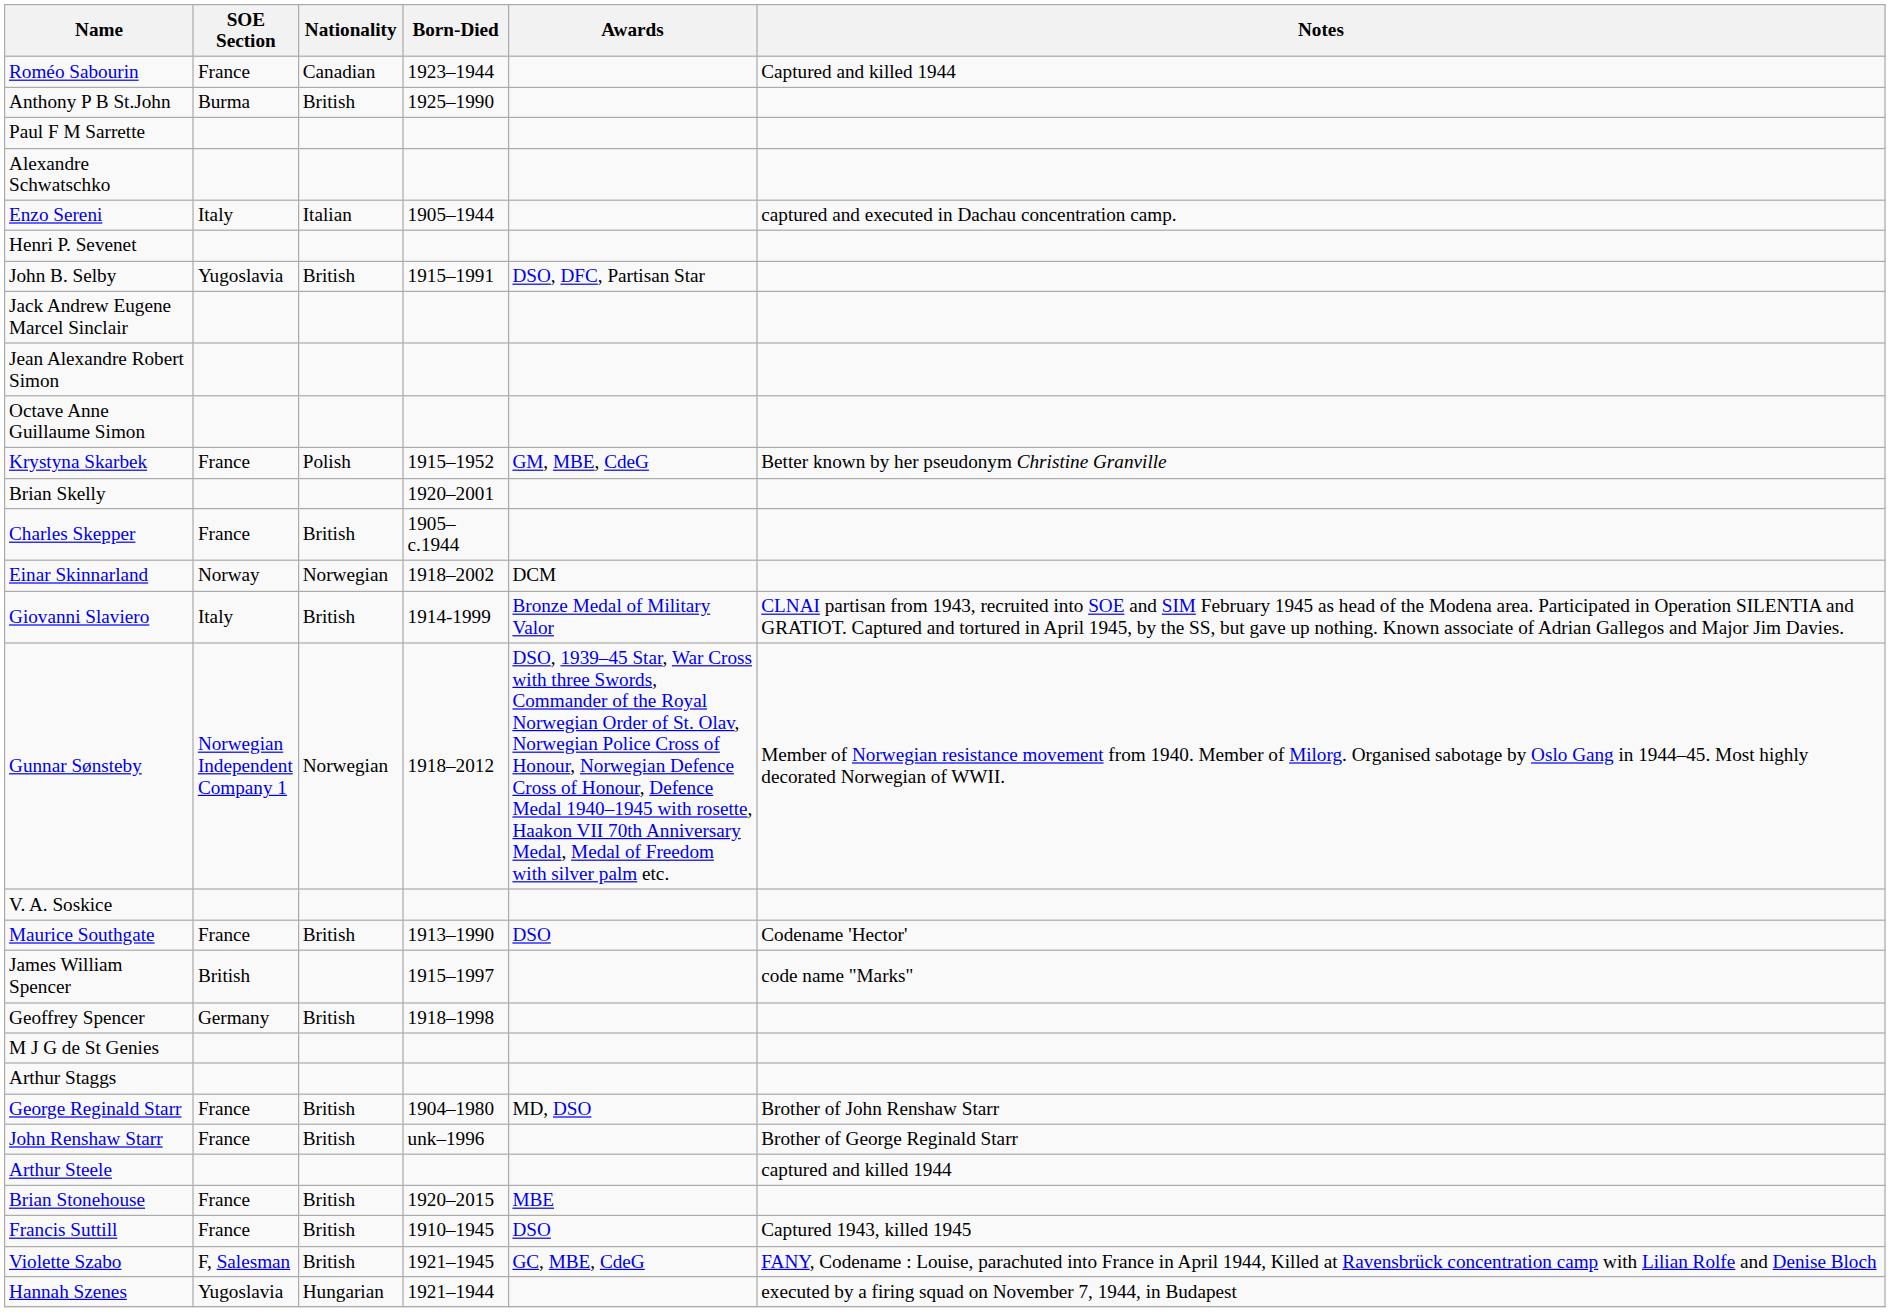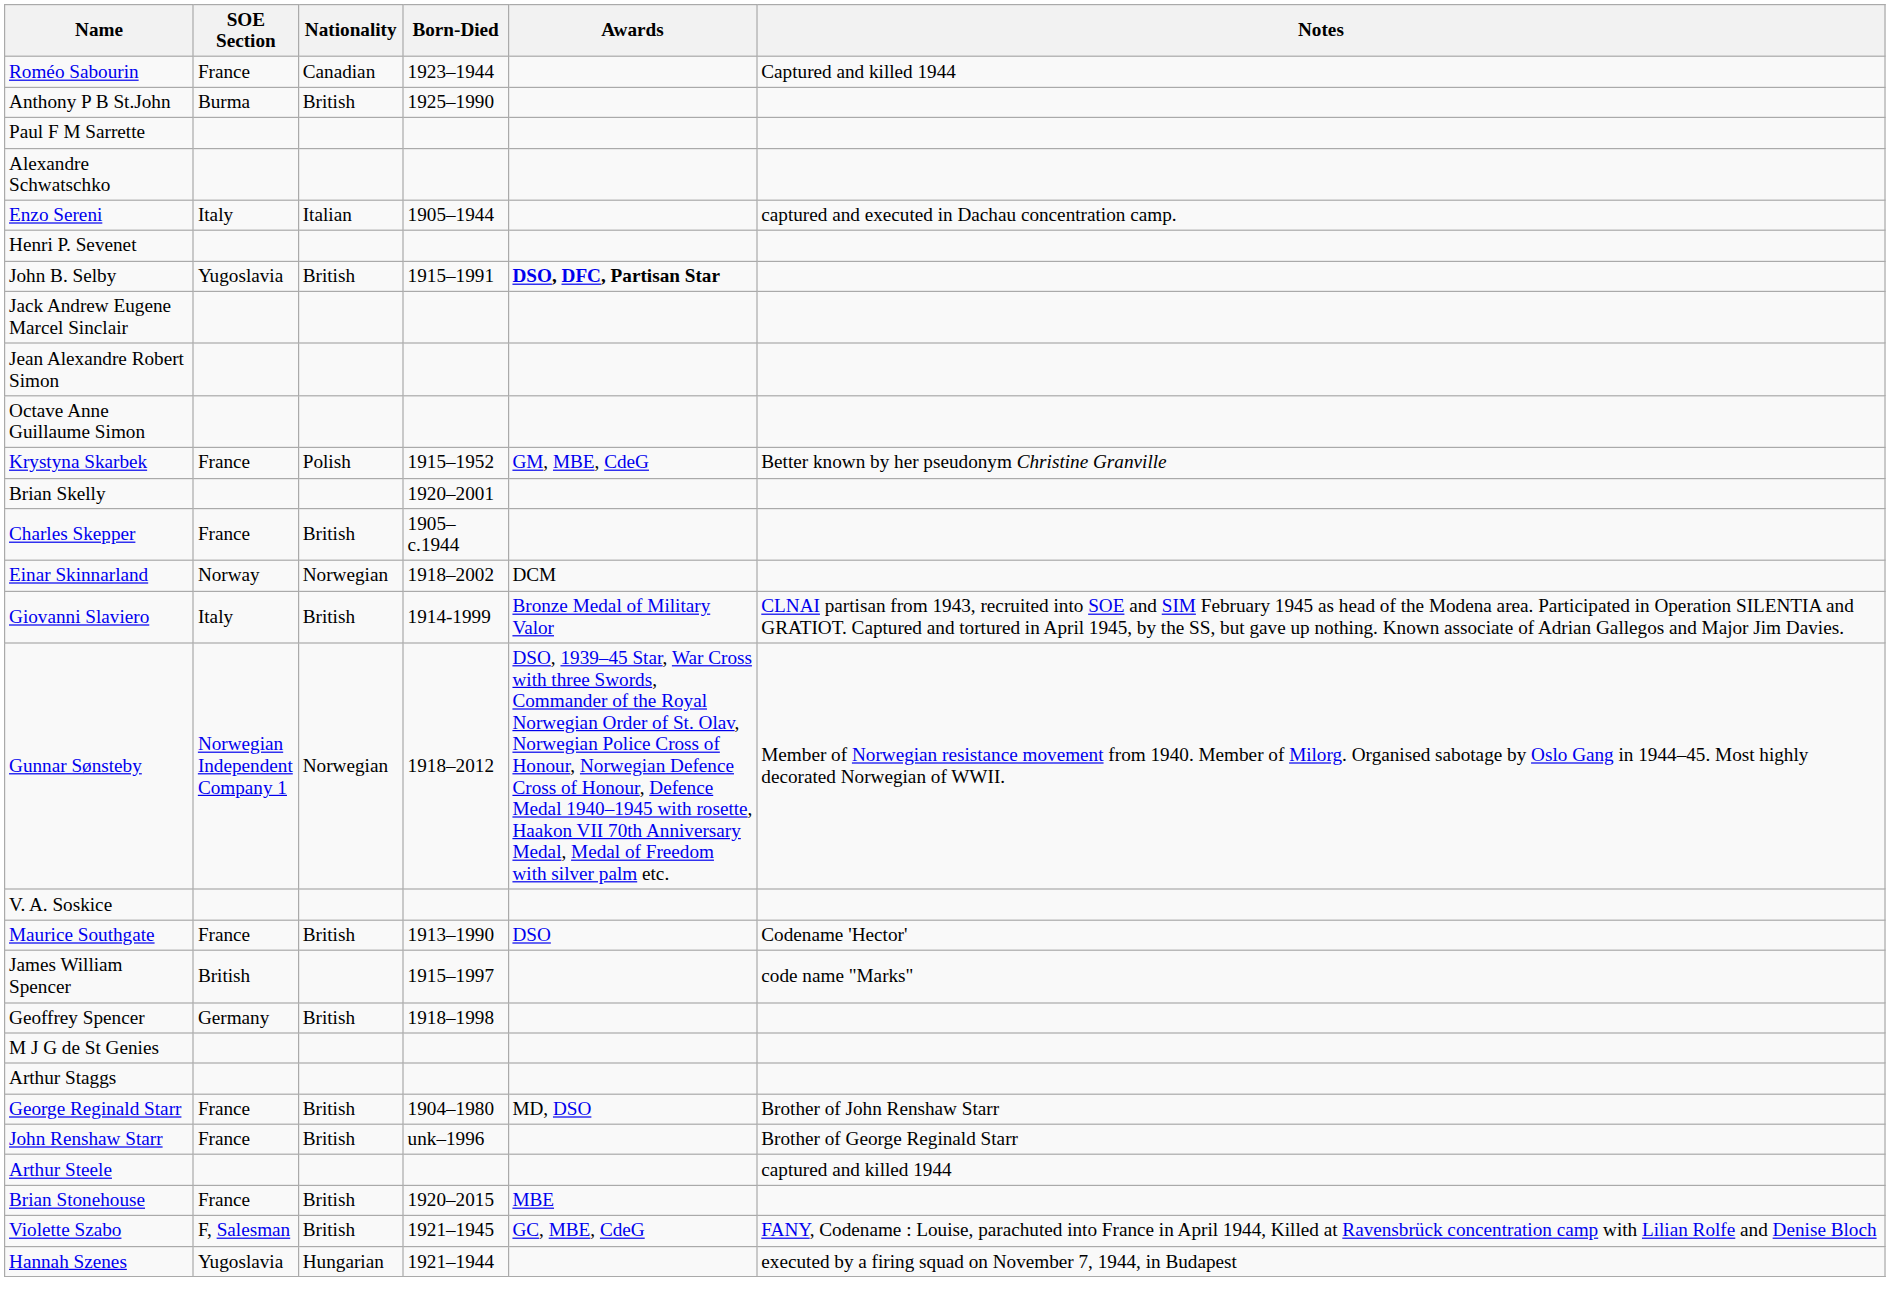John B. Selby | Awards: normal -> bold
- row: Francis Suttill | France | British | 1910–1945 | DSO | Captured 1943, killed 1945
